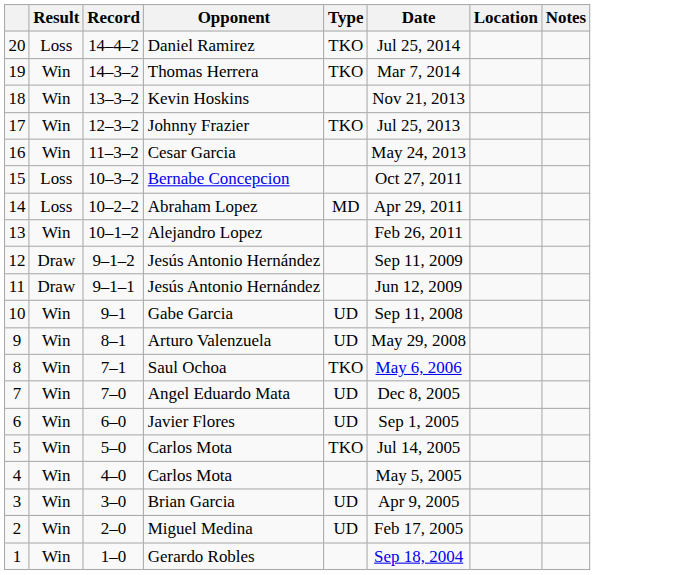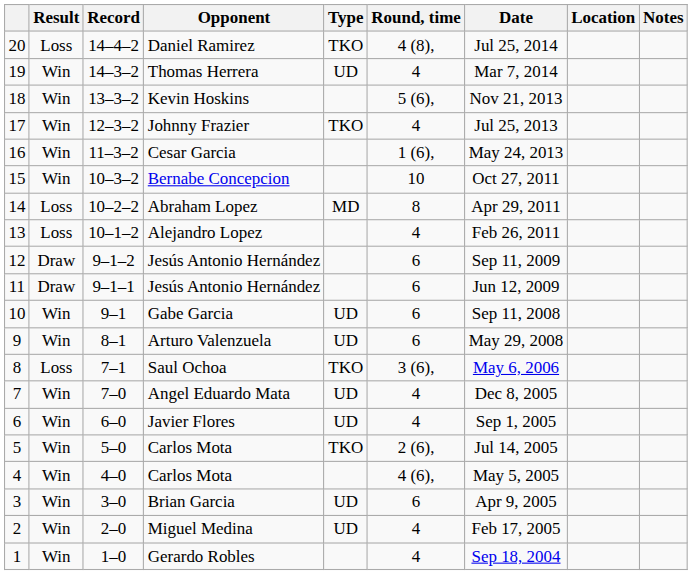+ column: Round, time | 4 (8), | 4 | 5 (6), | 4 | 1 (6), | 10 | 8 | 4 | 6 | 6 | 6 | 6 | 3 (6), | 4 | 4 | 2 (6), | 4 (6), | 6 | 4 | 4
Thomas Herrera | Type: TKO -> UD
Bernabe Concepcion | Result: Loss -> Win
Alejandro Lopez | Result: Win -> Loss
Saul Ochoa | Result: Win -> Loss
